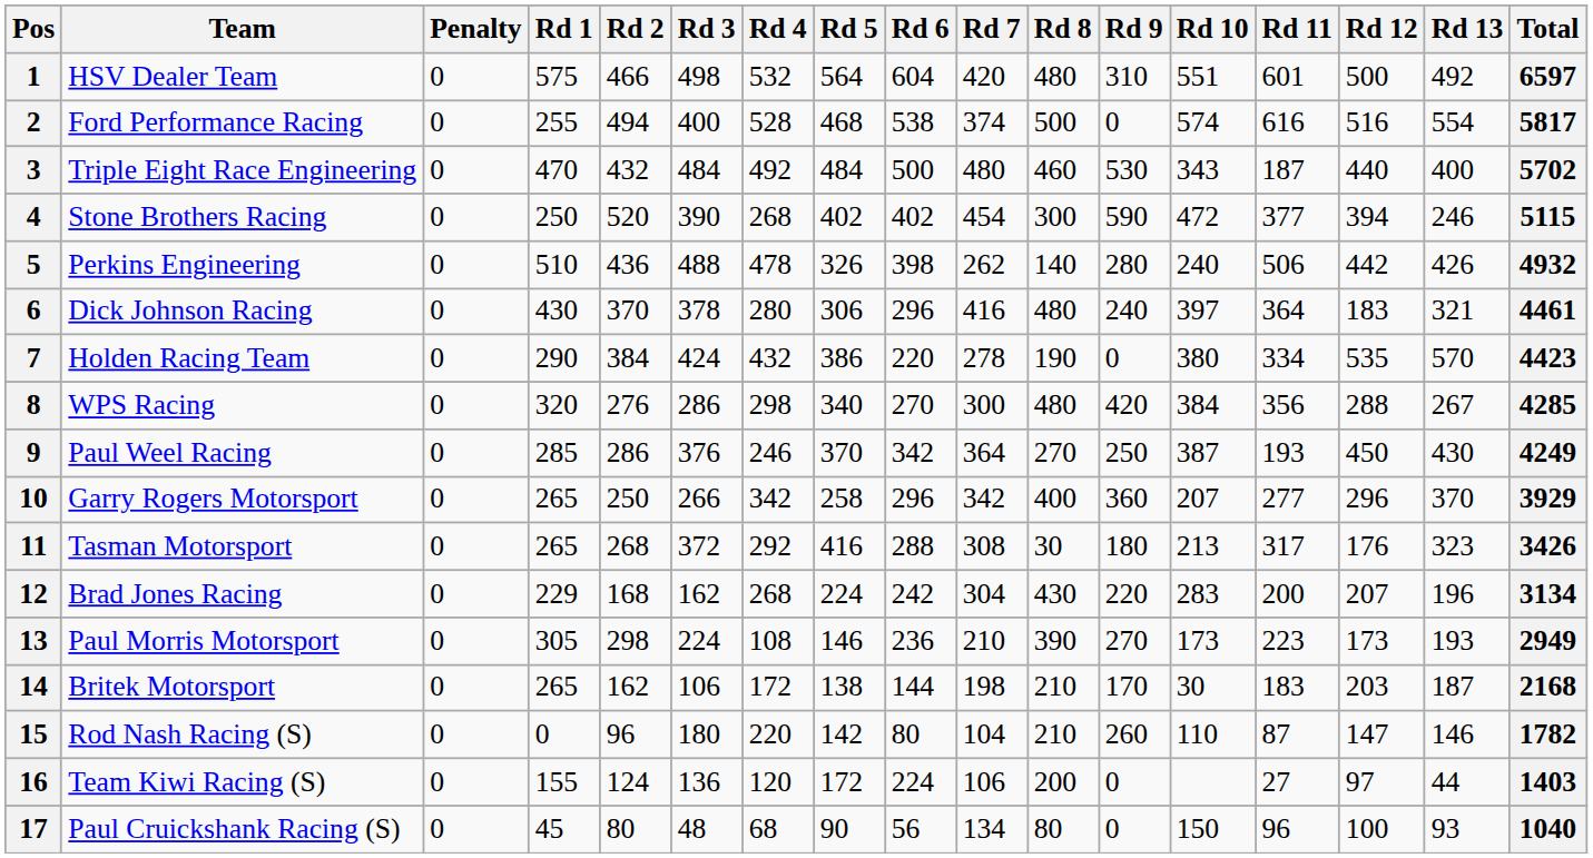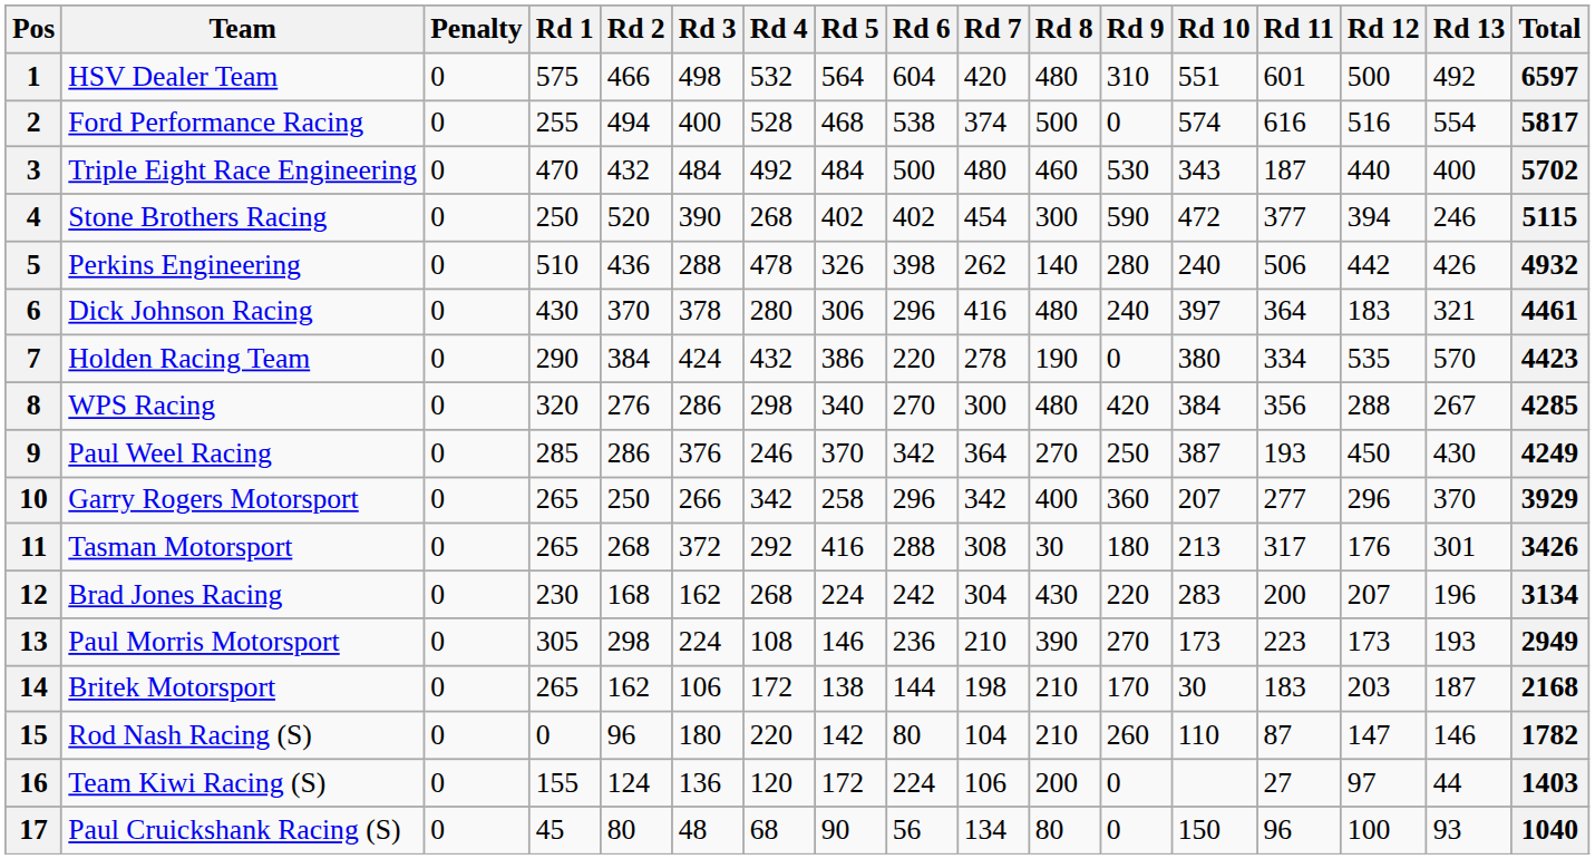5 | Rd 3: 488 -> 288
11 | Rd 13: 323 -> 301
12 | Rd 1: 229 -> 230
